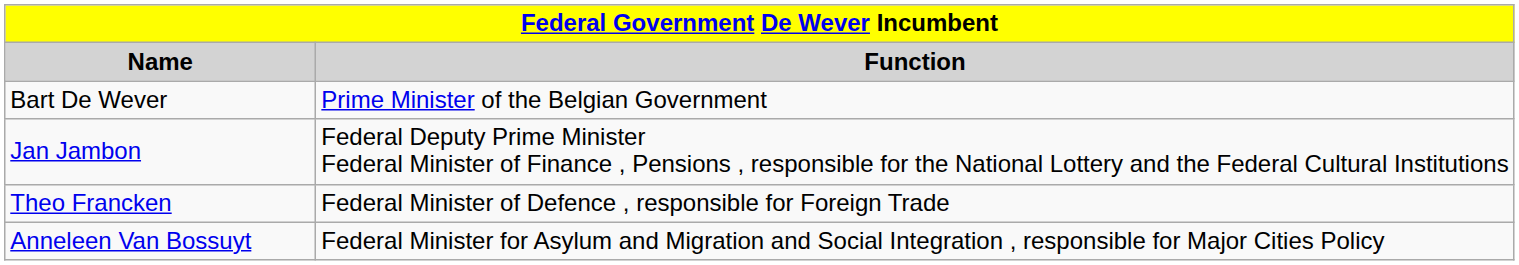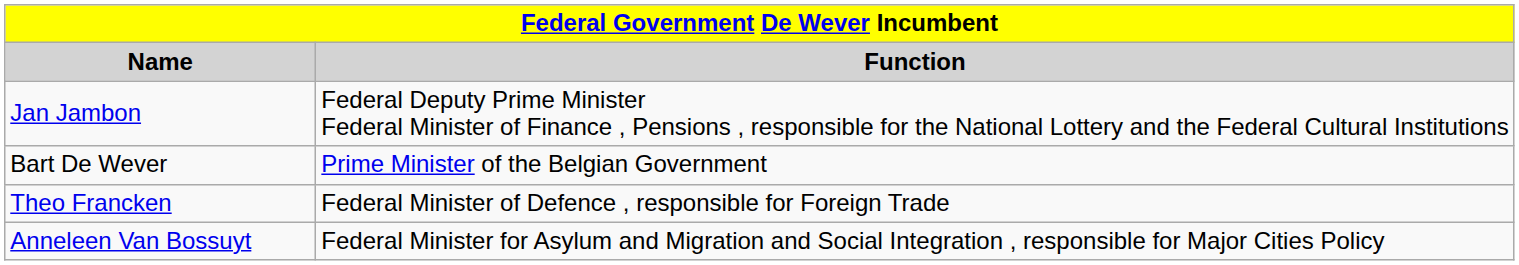rows swapped: Bart De Wever <-> Jan Jambon
